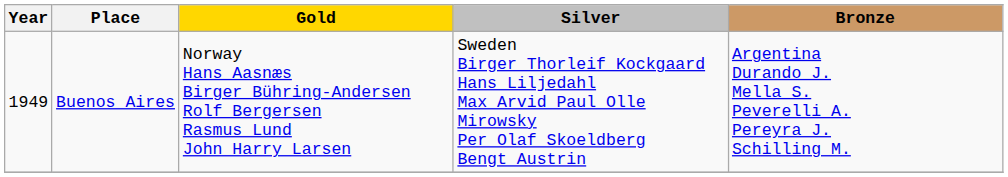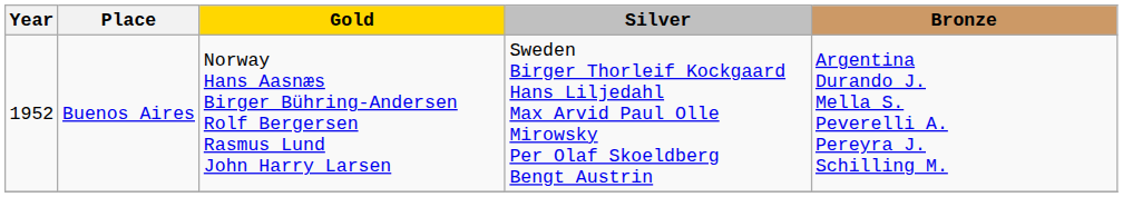Buenos Aires | Year: 1949 -> 1952
